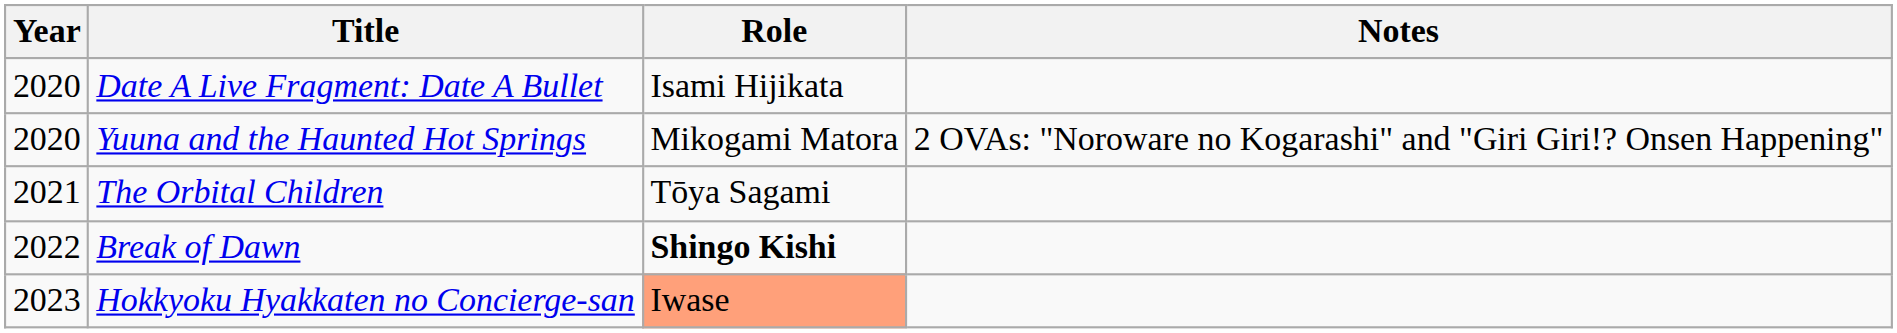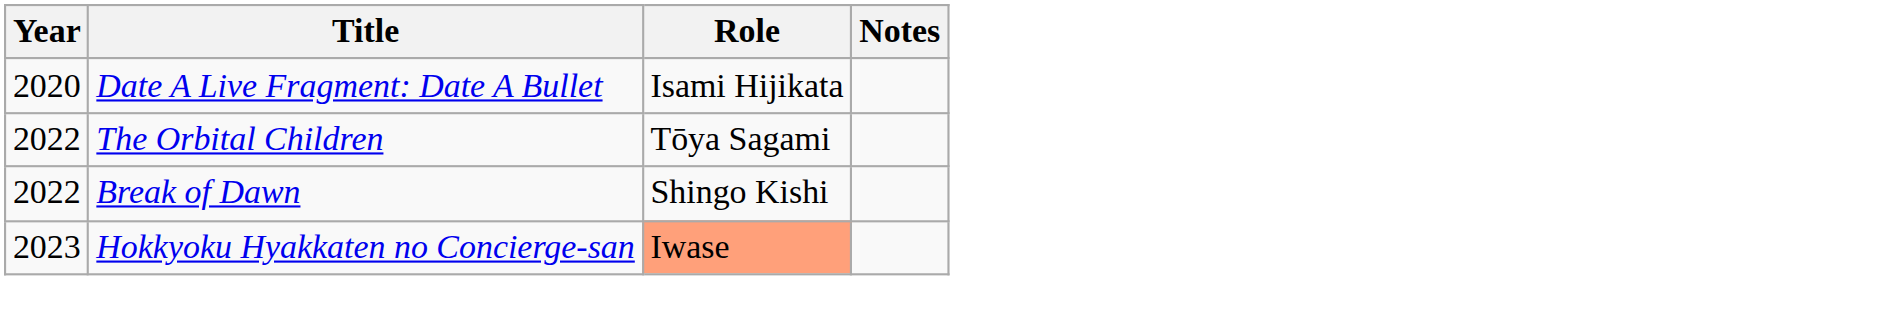- row: 2020 | Yuuna and the Haunted Hot Springs | Mikogami Matora | 2 OVAs: "Noroware no Kogarashi" and "Giri Giri!? Onsen Happening"
The Orbital Children | Year: 2021 -> 2022
Break of Dawn | Role: bold -> normal
